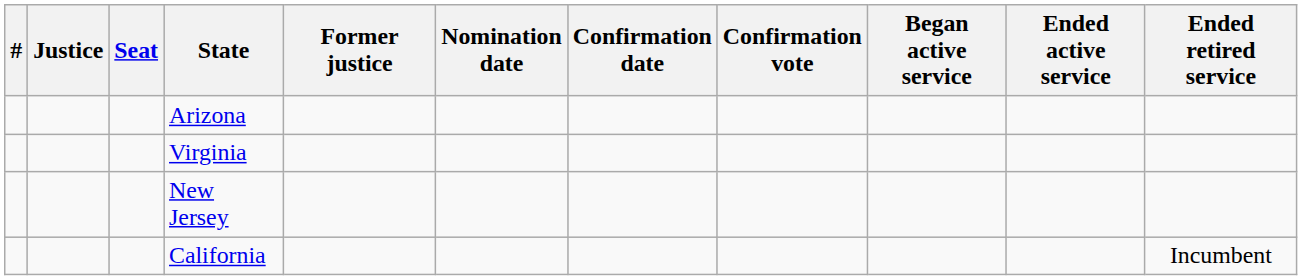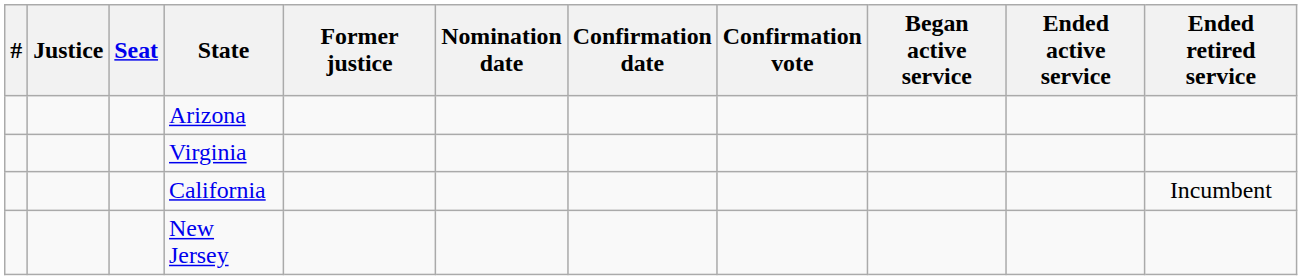rows swapped: New Jersey <-> California
